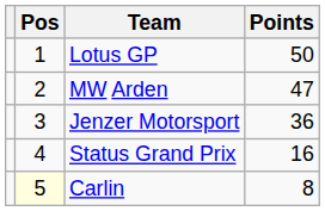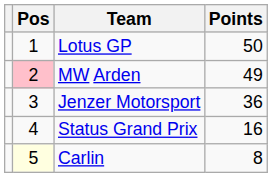MW Arden | Pos: no background -> pink background
MW Arden | Points: 47 -> 49
